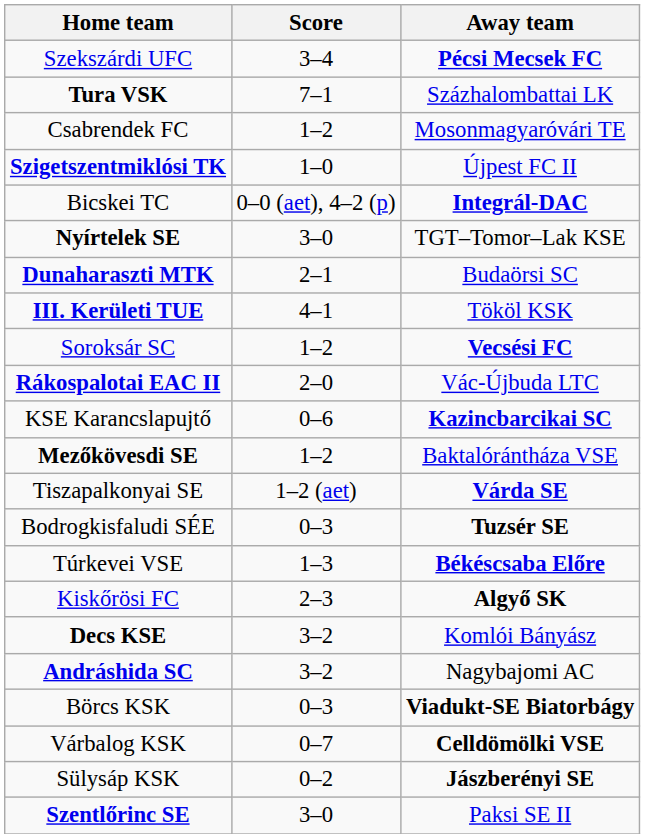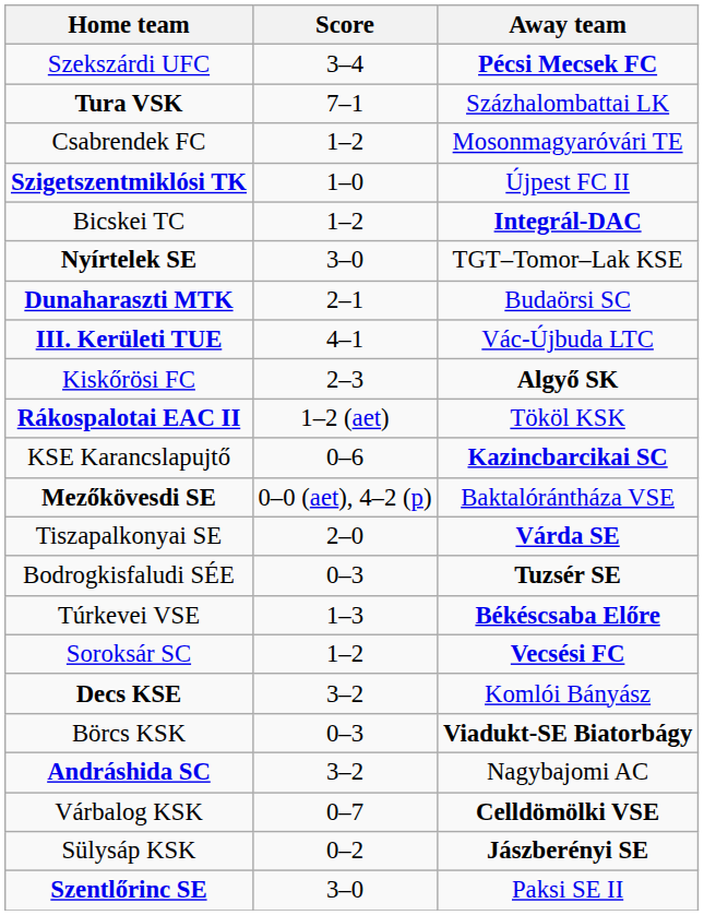Bicskei TC | Score: 0–0 (aet), 4–2 (p) -> 1–2
III. Kerületi TUE | Away team: Tököl KSK -> Vác-Újbuda LTC
rows swapped: Soroksár SC <-> Kiskőrösi FC
Rákospalotai EAC II | Score: 2–0 -> 1–2 (aet)
Rákospalotai EAC II | Away team: Vác-Újbuda LTC -> Tököl KSK
Mezőkövesdi SE | Score: 1–2 -> 0–0 (aet), 4–2 (p)
Tiszapalkonyai SE | Score: 1–2 (aet) -> 2–0
rows swapped: Andráshida SC <-> Börcs KSK
